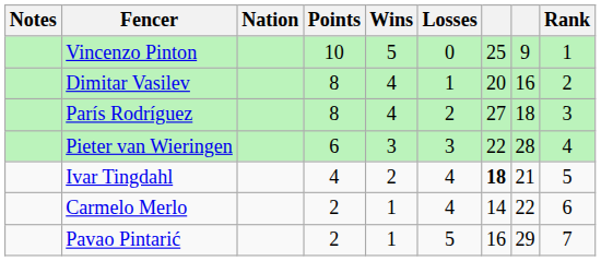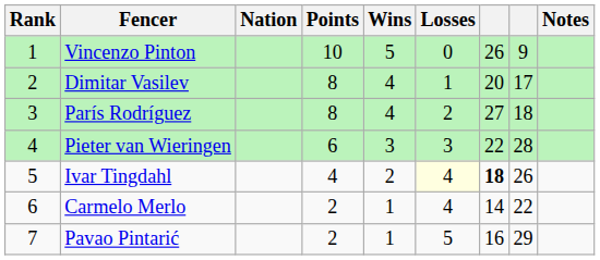columns swapped: Rank <-> Notes
Vincenzo Pinton | column 7: 25 -> 26
Dimitar Vasilev | column 8: 16 -> 17
Ivar Tingdahl | Losses: no background -> lightyellow background
Ivar Tingdahl | column 8: 21 -> 26
